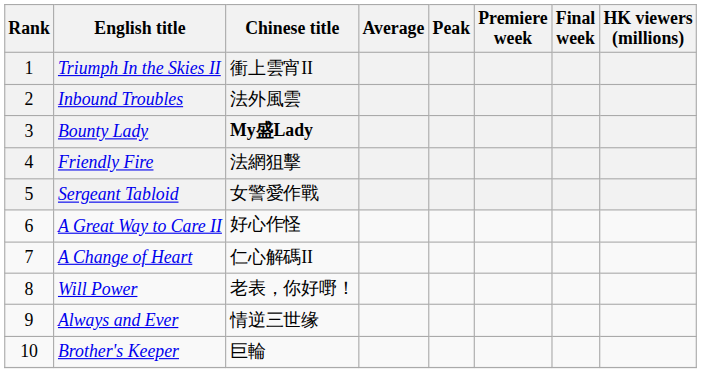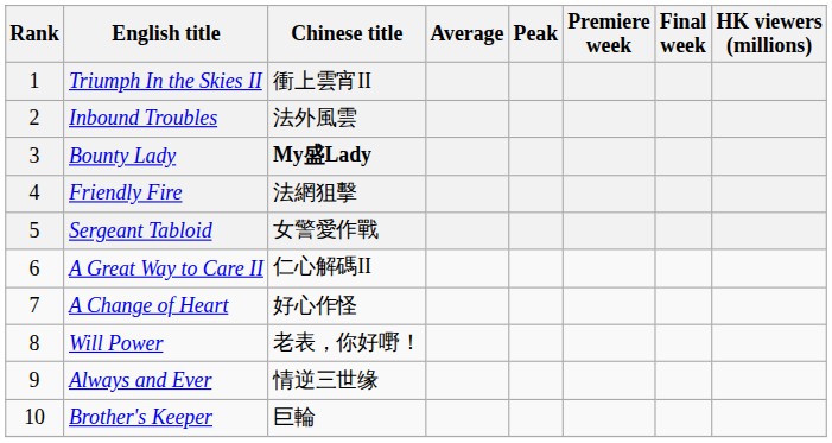A Great Way to Care II | Chinese title: 好心作怪 -> 仁心解碼II
A Change of Heart | Chinese title: 仁心解碼II -> 好心作怪
